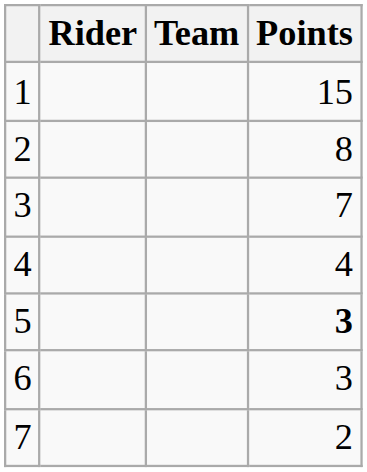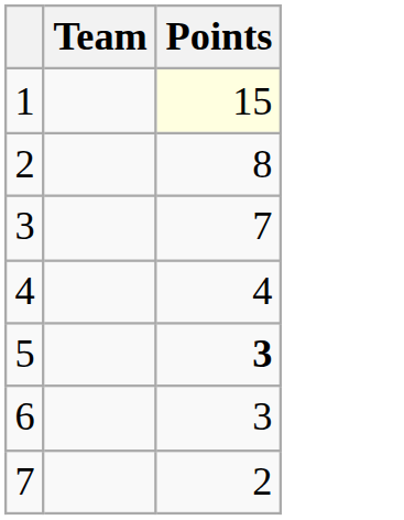- column: Rider
1 | Points: no background -> lightyellow background
